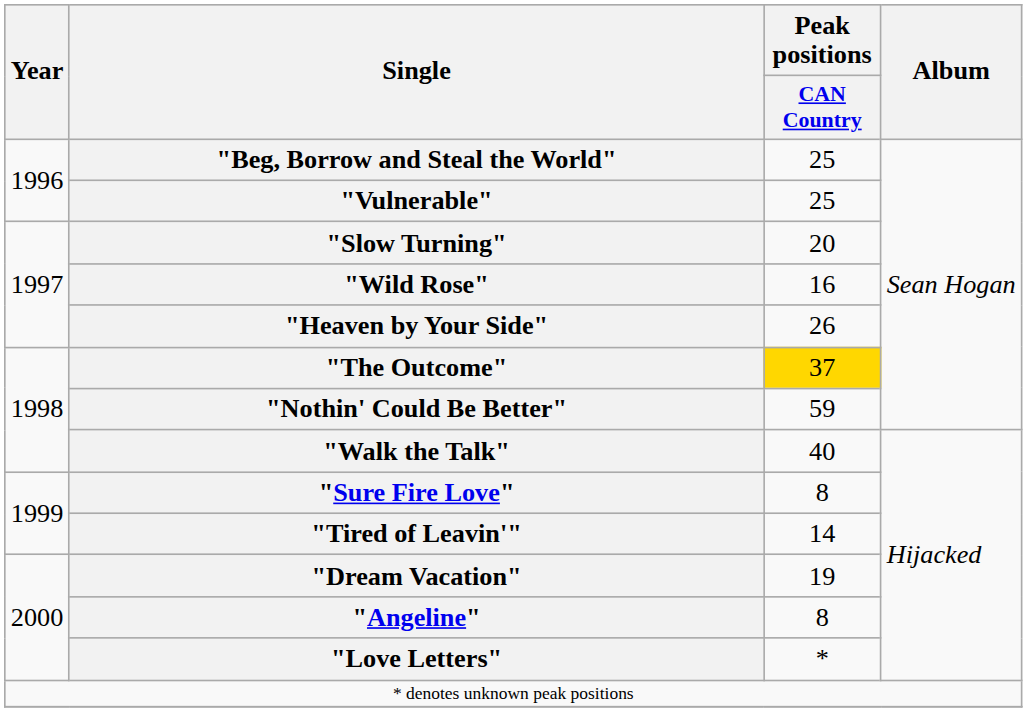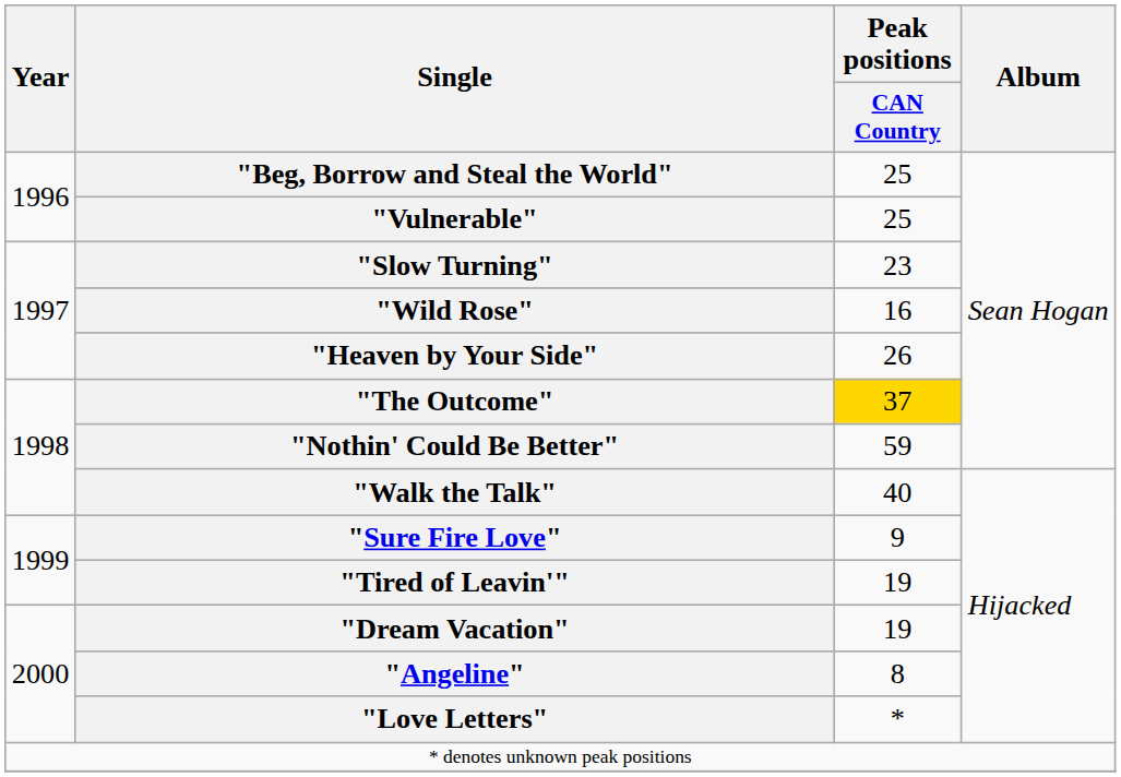"Slow Turning" | Peak positions / CAN Country: 20 -> 23
"Sure Fire Love" | Peak positions / CAN Country: 8 -> 9
"Tired of Leavin'" | Peak positions / CAN Country: 14 -> 19
